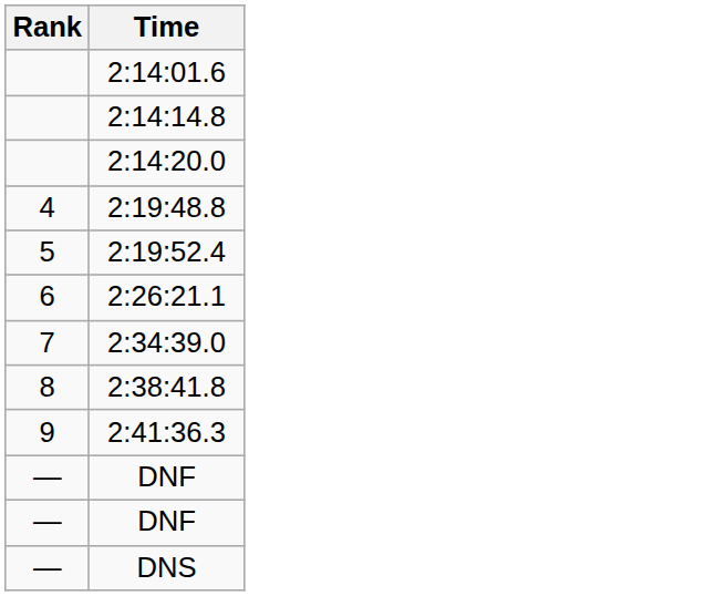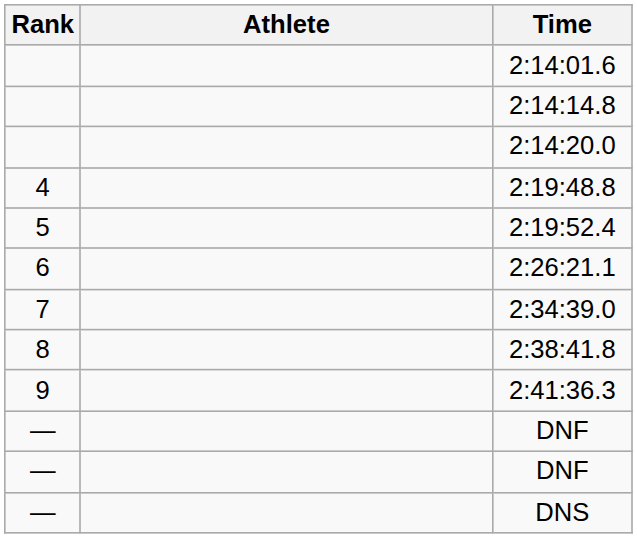+ column: Athlete
